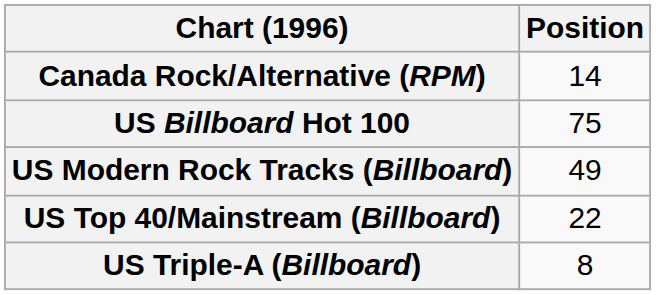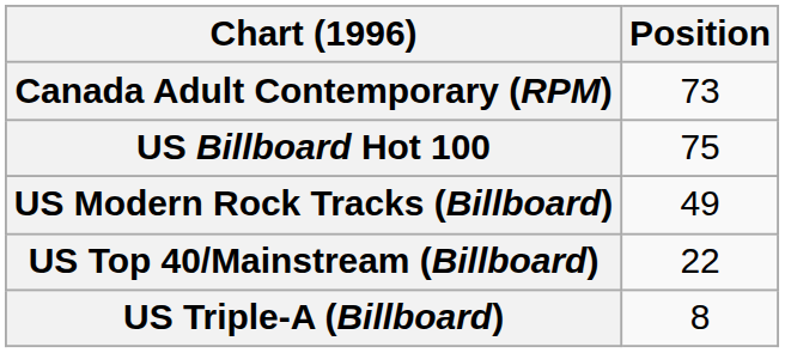+ row: Canada Adult Contemporary (RPM) | 73
- row: Canada Rock/Alternative (RPM) | 14
